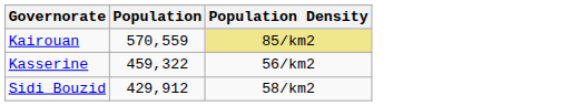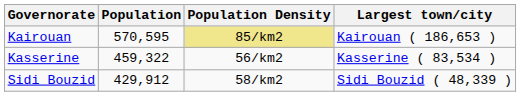+ column: Largest town/city | Kairouan ( 186,653 ) | Kasserine ( 83,534 ) | Sidi Bouzid ( 48,339 )
Kairouan | Population: 570,559 -> 570,595
